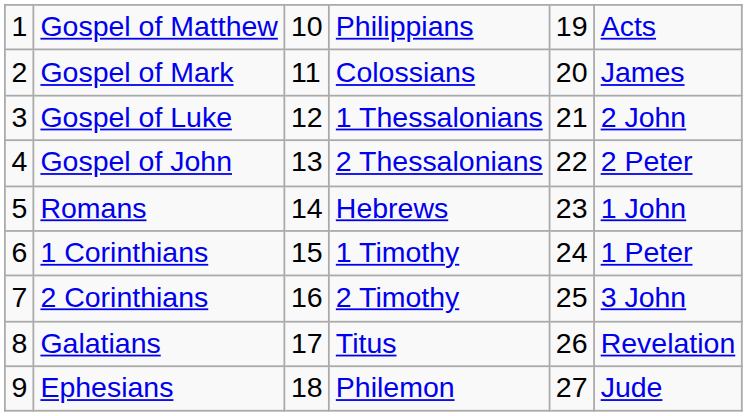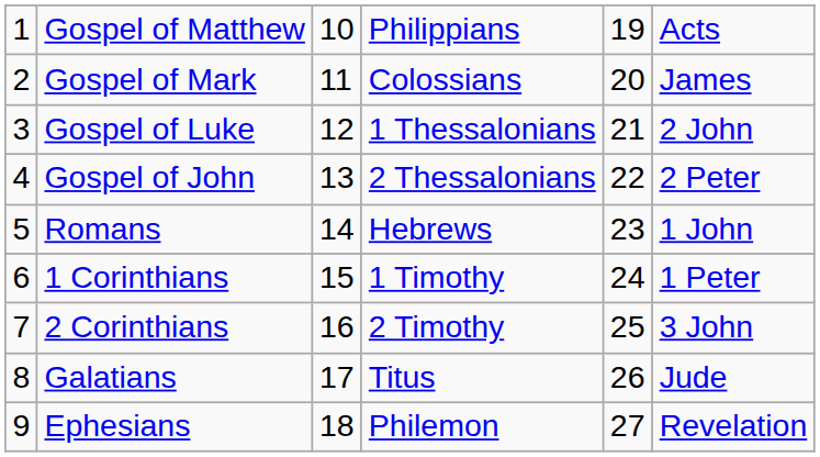Galatians | column 6: Revelation -> Jude
Ephesians | column 6: Jude -> Revelation
